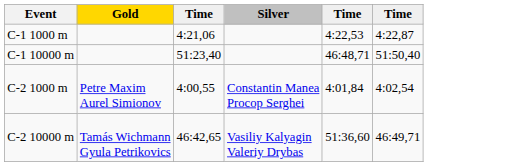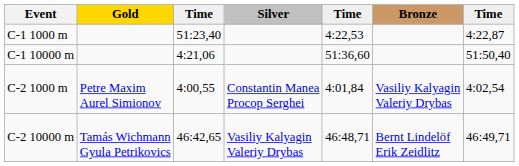+ column: Bronze | Vasiliy Kalyagin Valeriy Drybas | Bernt Lindelöf Erik Zeidlitz
C-1 1000 m | column 3: 4:21,06 -> 51:23,40
C-1 10000 m | column 3: 51:23,40 -> 4:21,06
C-1 10000 m | column 5: 46:48,71 -> 51:36,60
C-2 10000 m | column 5: 51:36,60 -> 46:48,71
